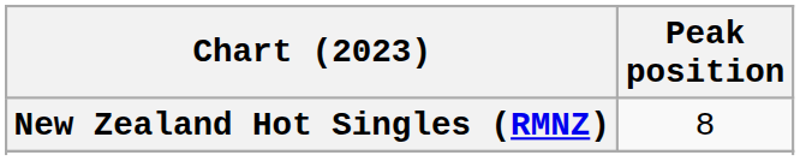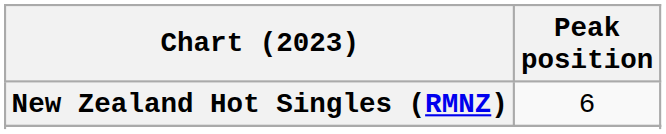New Zealand Hot Singles (RMNZ) | Peak position: 8 -> 6
